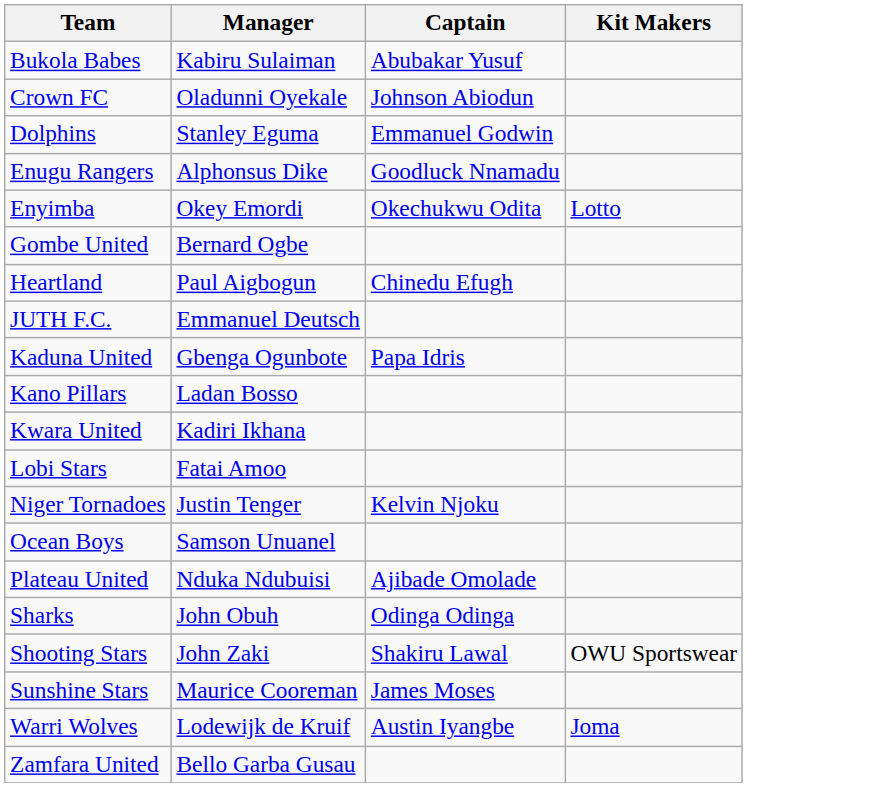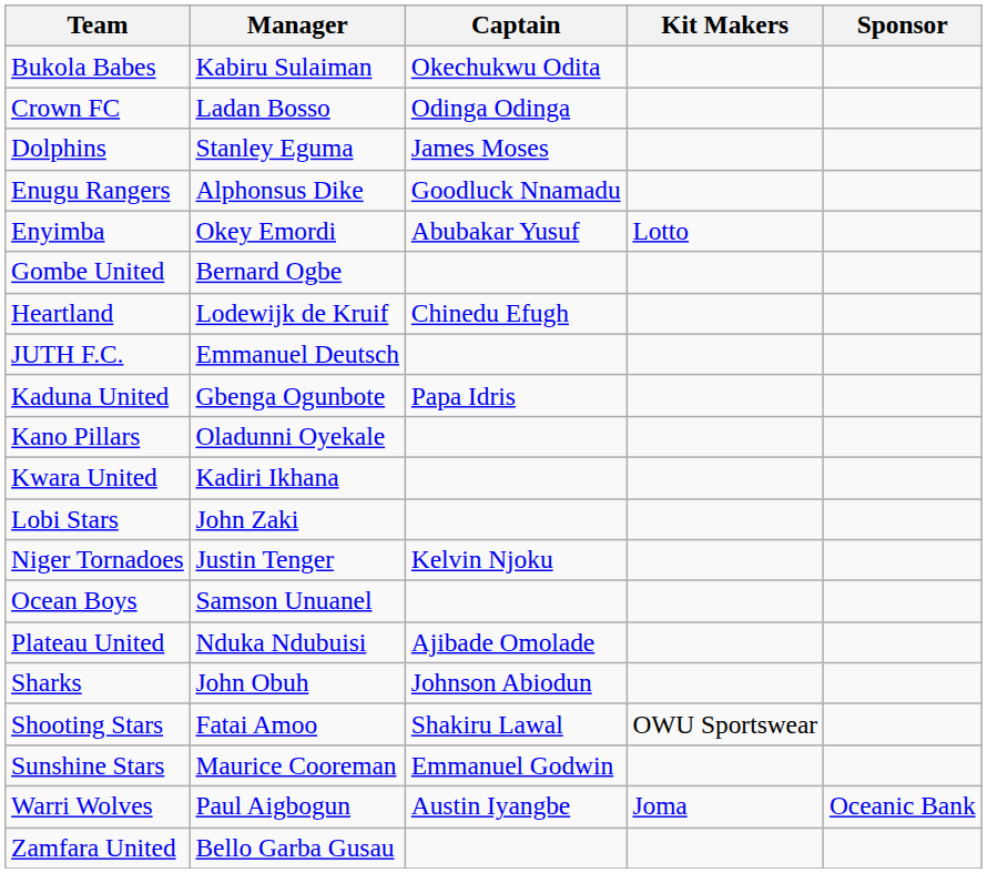+ column: Sponsor | Oceanic Bank
Bukola Babes | Captain: Abubakar Yusuf -> Okechukwu Odita
Crown FC | Manager: Oladunni Oyekale -> Ladan Bosso
Crown FC | Captain: Johnson Abiodun -> Odinga Odinga
Dolphins | Captain: Emmanuel Godwin -> James Moses
Enyimba | Captain: Okechukwu Odita -> Abubakar Yusuf
Heartland | Manager: Paul Aigbogun -> Lodewijk de Kruif
Kano Pillars | Manager: Ladan Bosso -> Oladunni Oyekale
Lobi Stars | Manager: Fatai Amoo -> John Zaki
Sharks | Captain: Odinga Odinga -> Johnson Abiodun
Shooting Stars | Manager: John Zaki -> Fatai Amoo
Sunshine Stars | Captain: James Moses -> Emmanuel Godwin
Warri Wolves | Manager: Lodewijk de Kruif -> Paul Aigbogun
